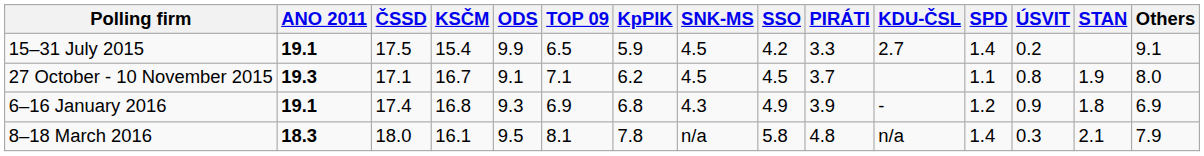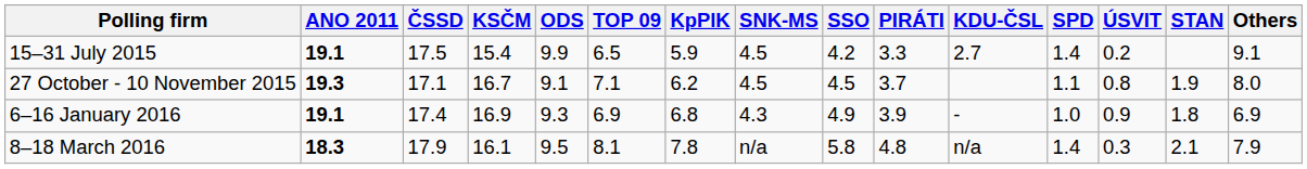6–16 January 2016 | KSČM: 16.8 -> 16.9
6–16 January 2016 | SPD: 1.2 -> 1.0
8–18 March 2016 | ČSSD: 18.0 -> 17.9
